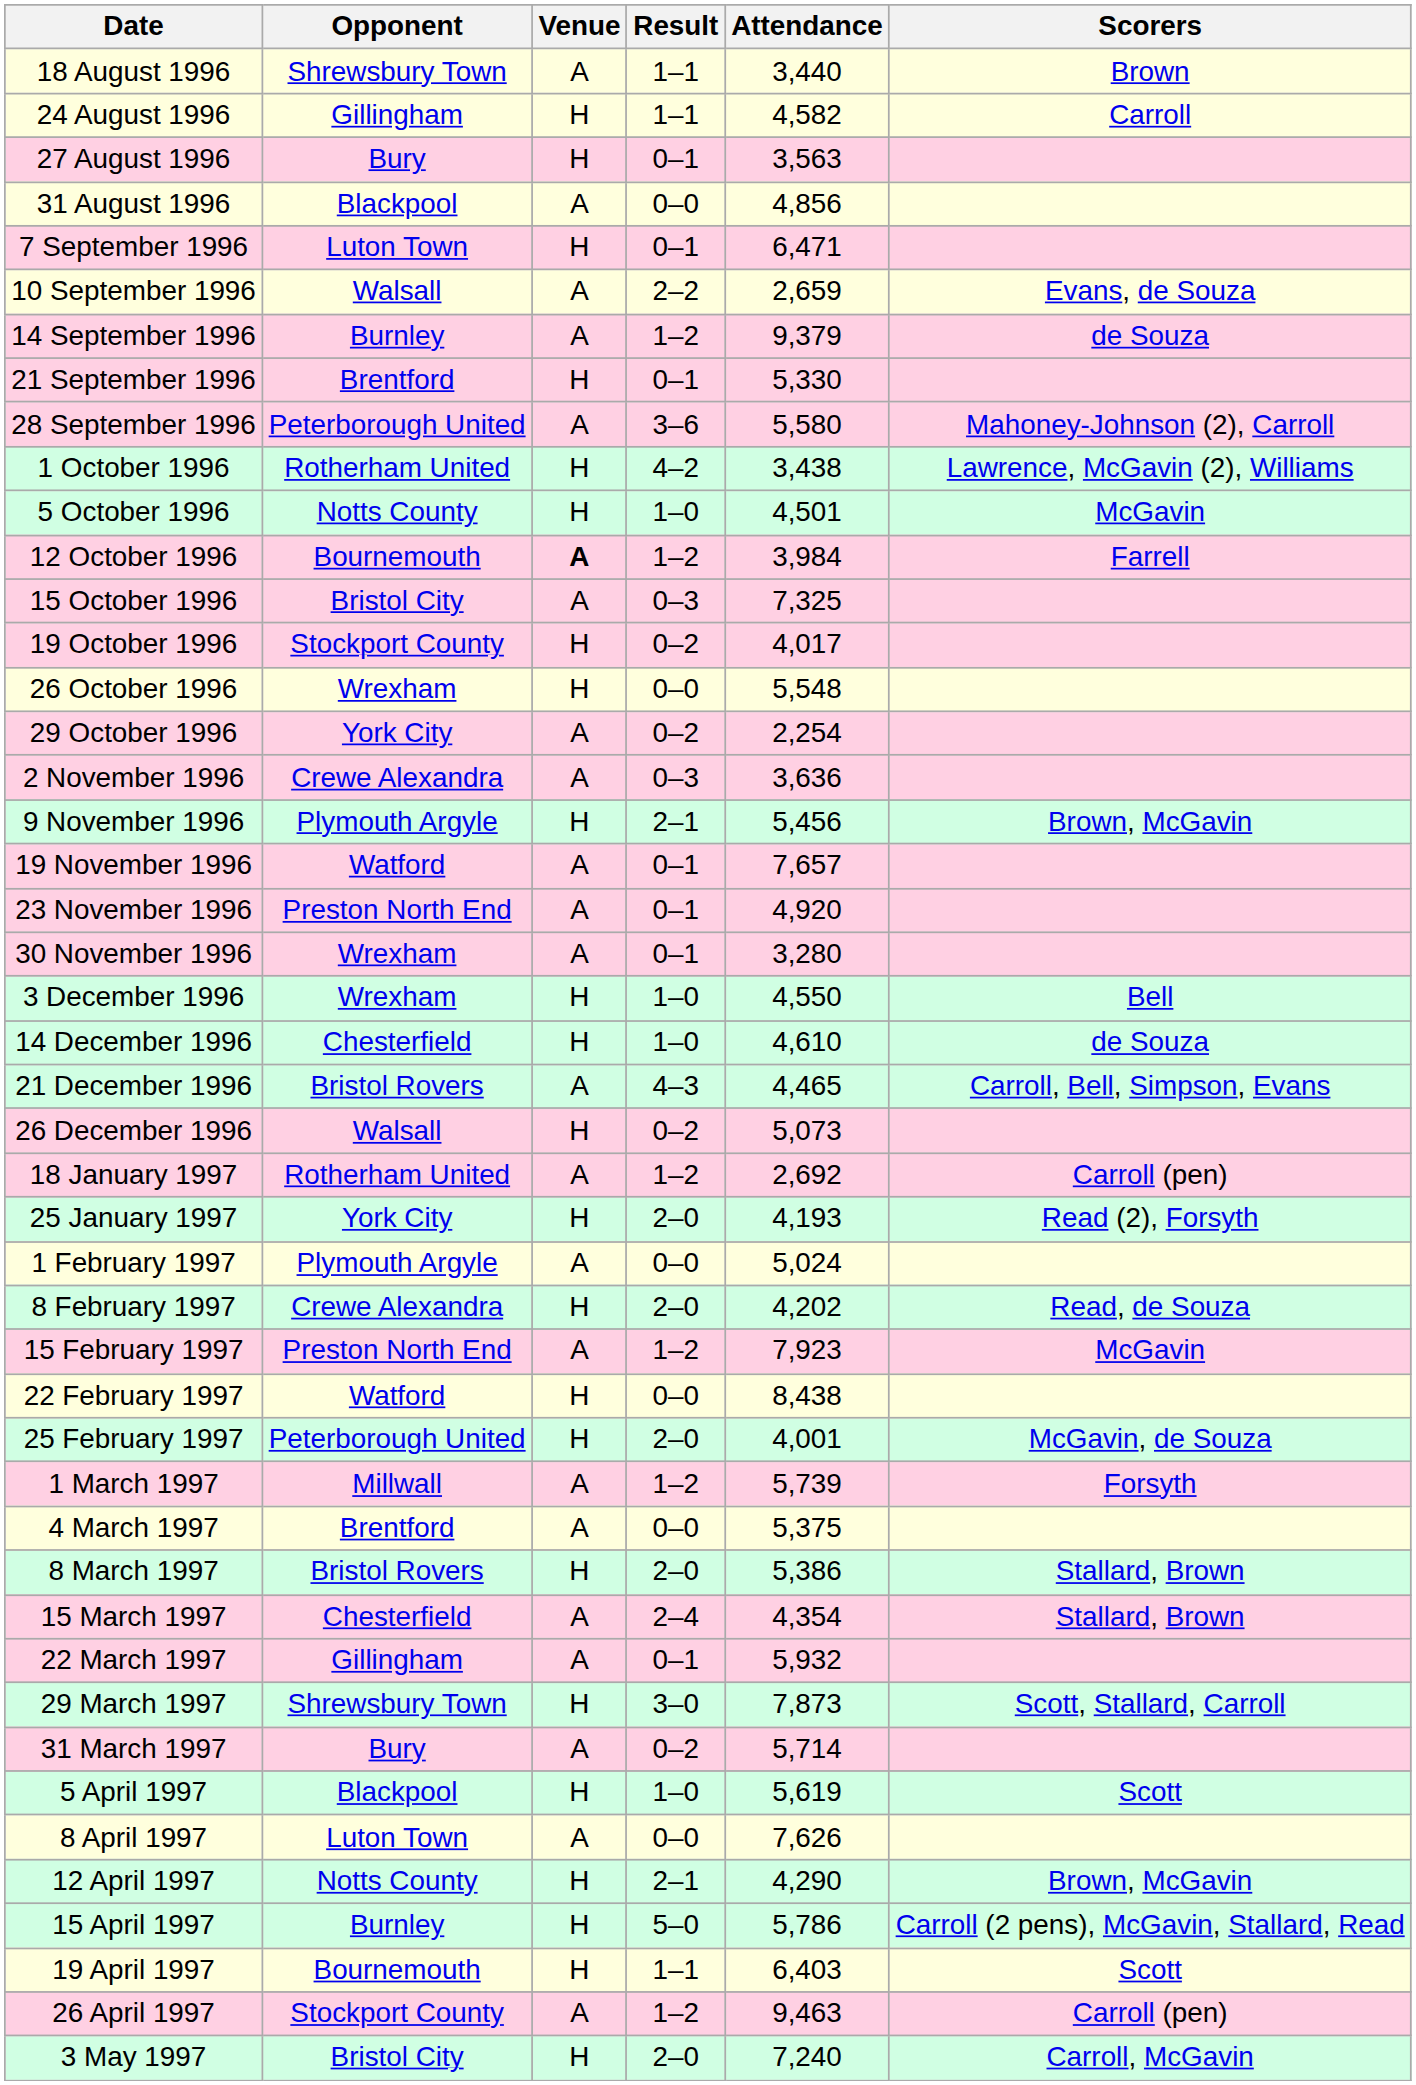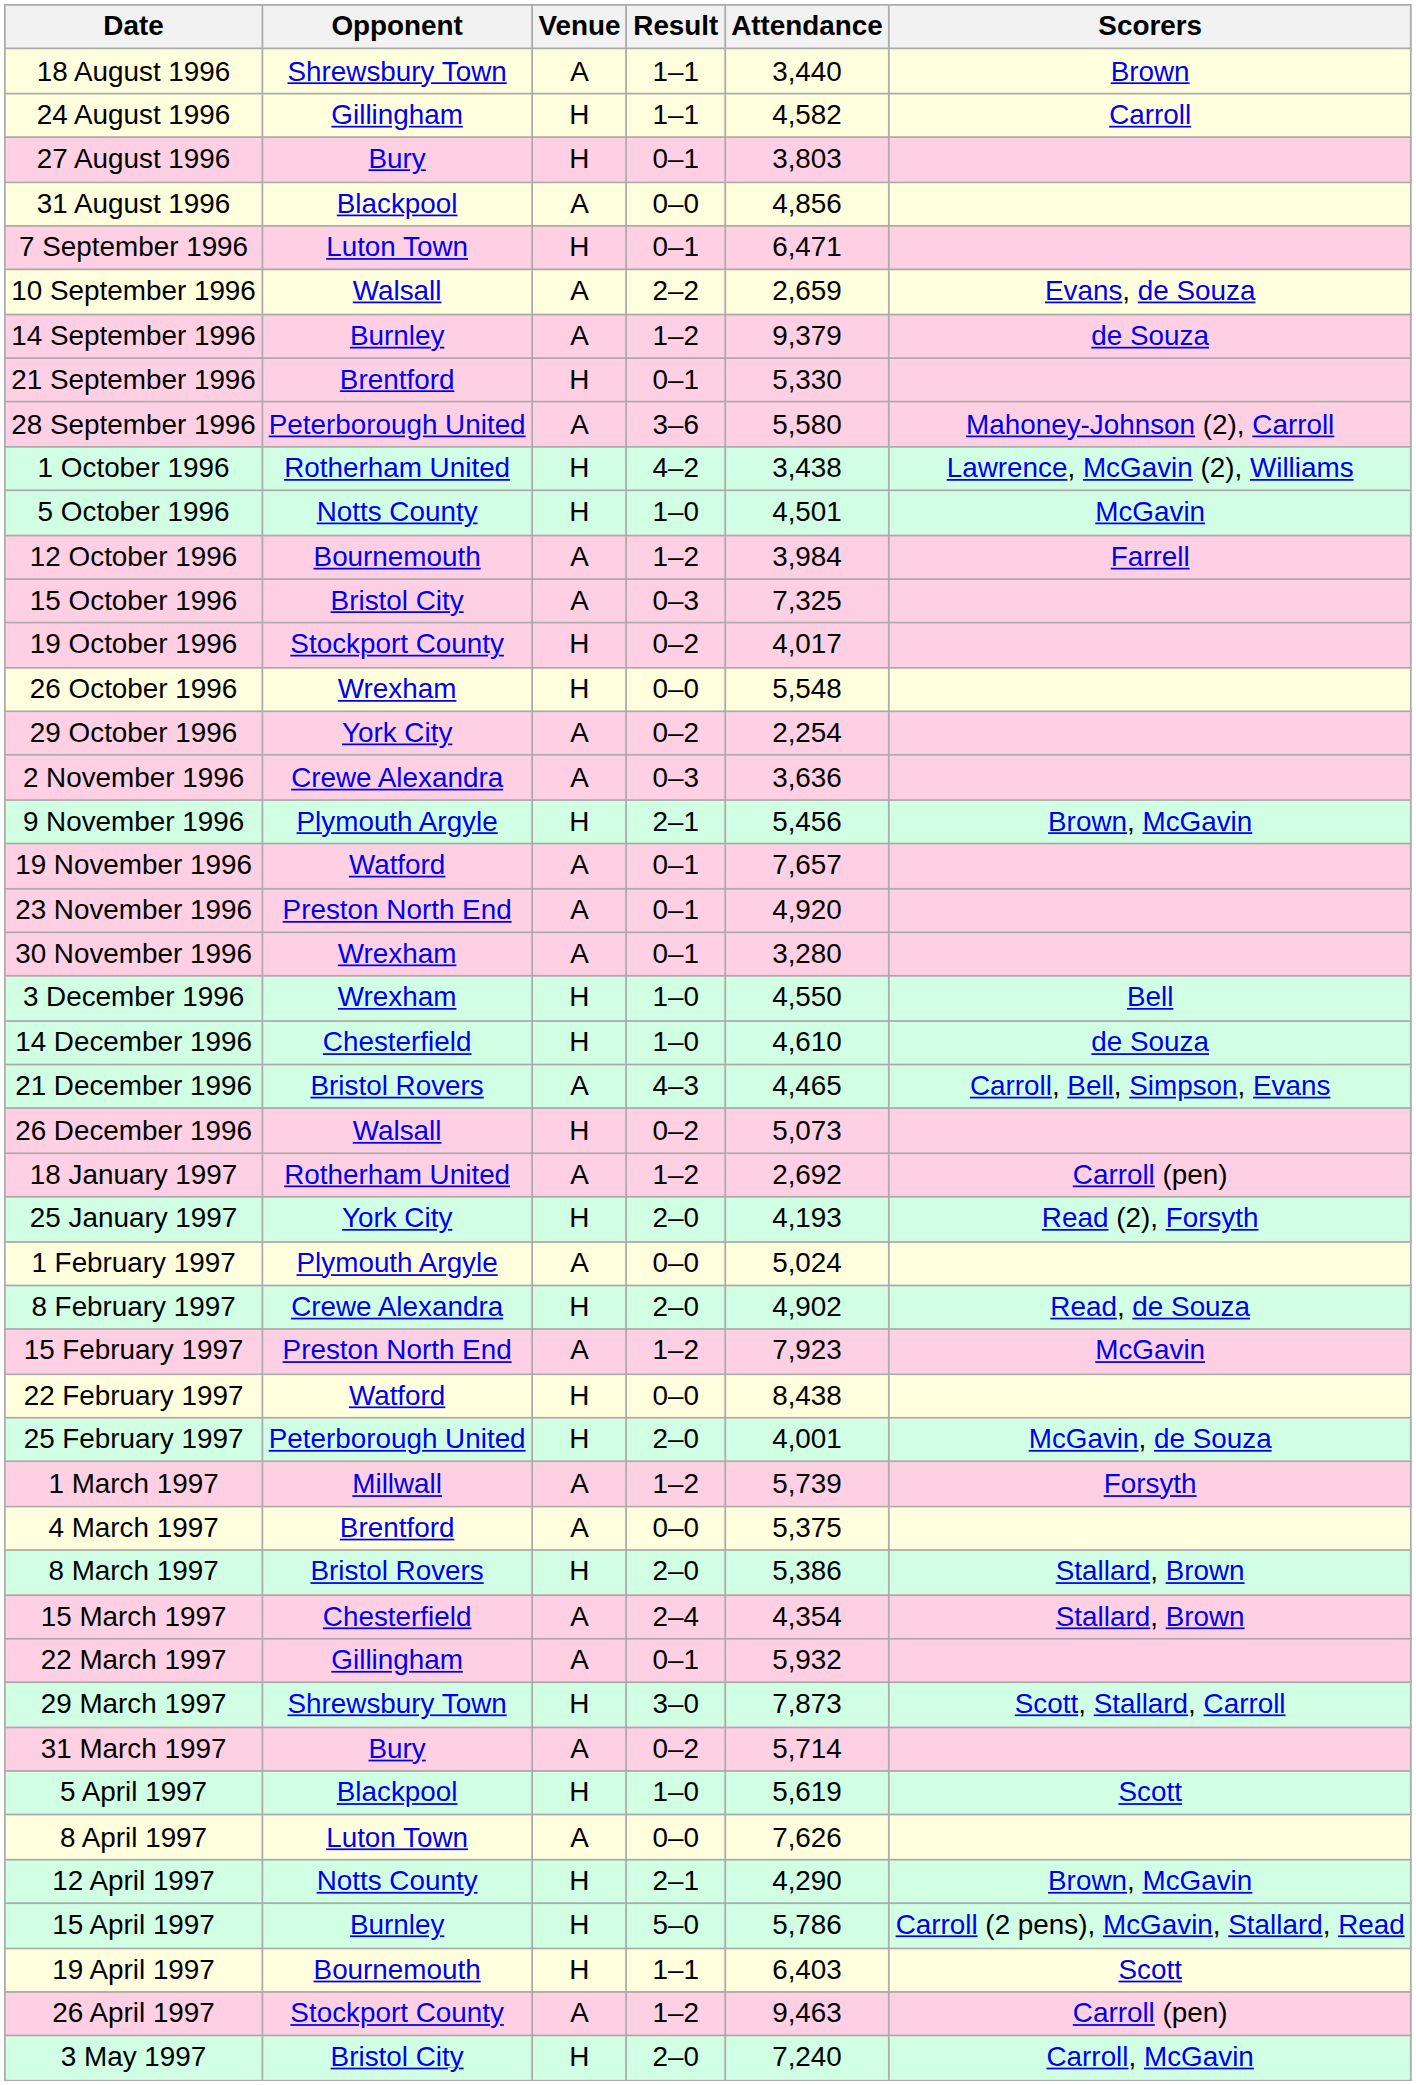27 August 1996 | Attendance: 3,563 -> 3,803
12 October 1996 | Venue: bold -> normal
8 February 1997 | Attendance: 4,202 -> 4,902
